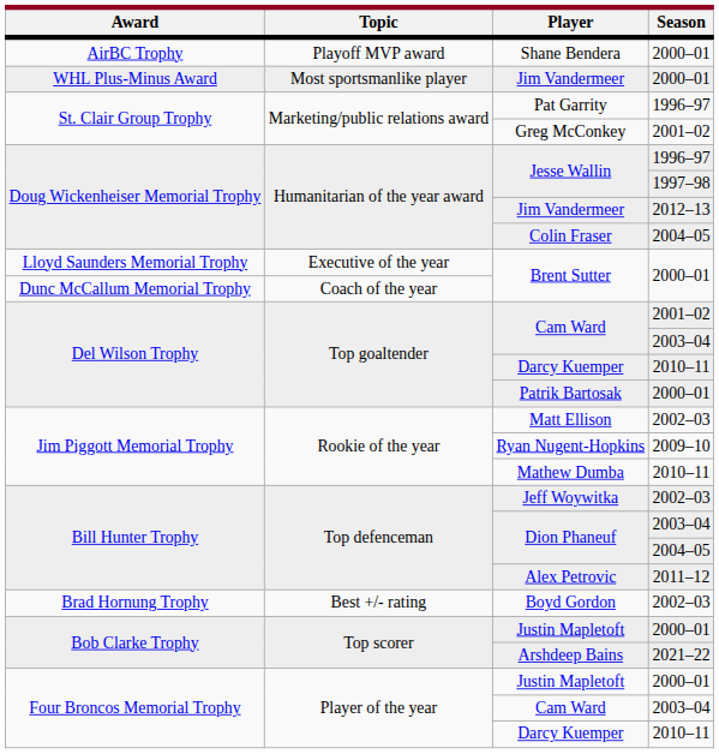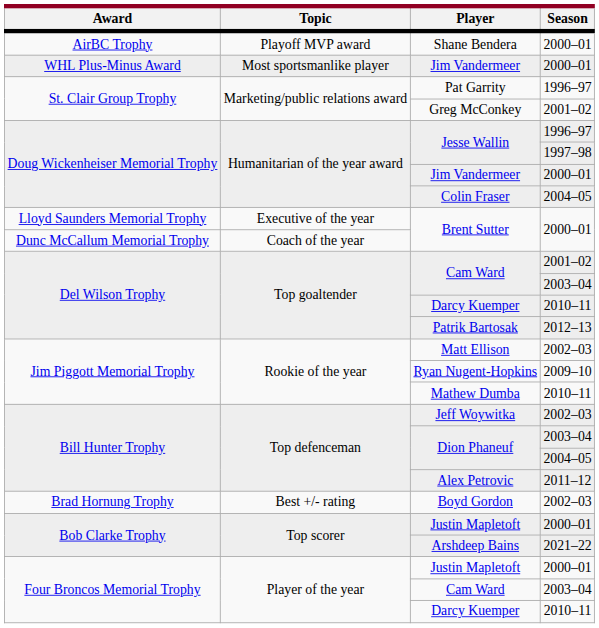Doug Wickenheiser Memorial Trophy / Jim Vandermeer | Season: 2012–13 -> 2000–01
Patrik Bartosak | Season: 2000–01 -> 2012–13
